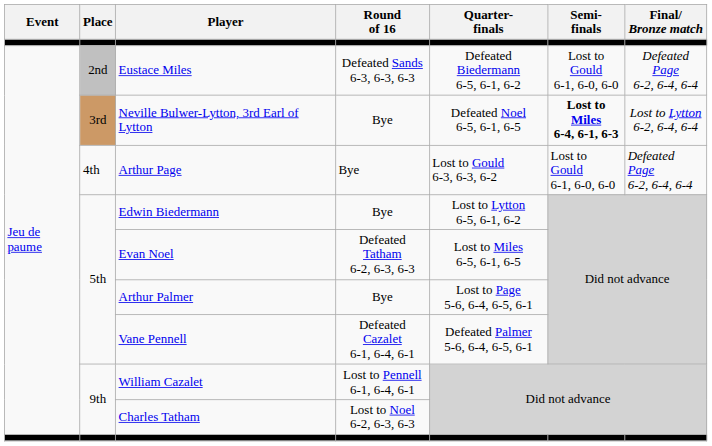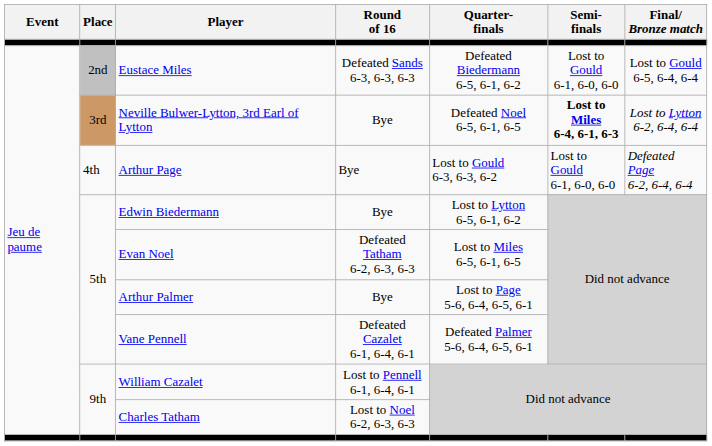Eustace Miles | Final/ Bronze match: Defeated Page 6-2, 6-4, 6-4 -> Lost to Gould 6-5, 6-4, 6-4
